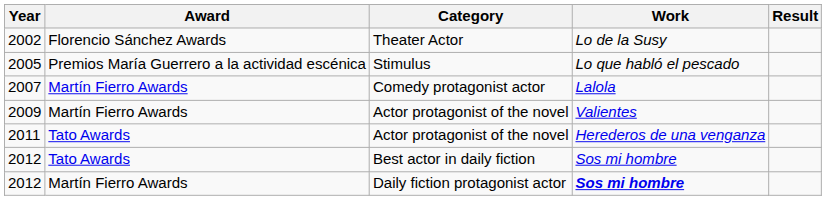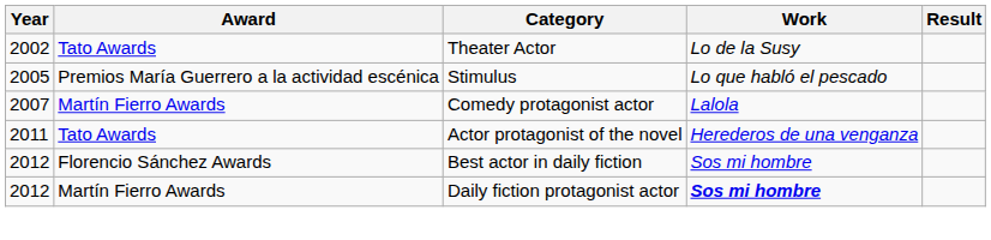2002 | Award: Florencio Sánchez Awards -> Tato Awards
- row: 2009 | Martín Fierro Awards | Actor protagonist of the novel | Valientes
2012 / Best actor in daily fiction | Award: Tato Awards -> Florencio Sánchez Awards
